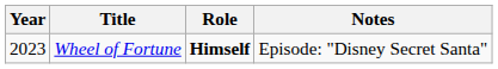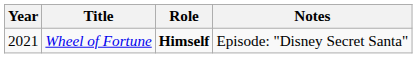Wheel of Fortune | Year: 2023 -> 2021
